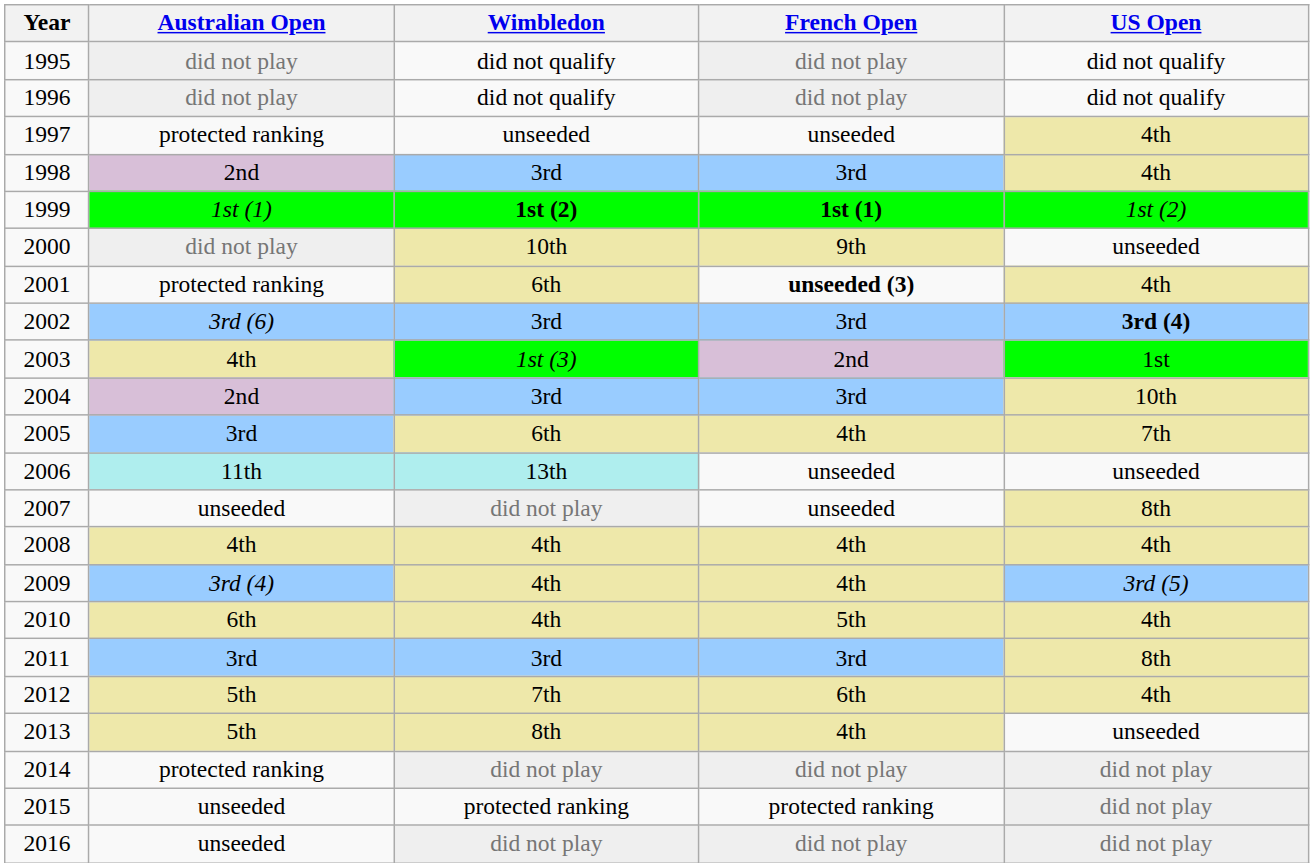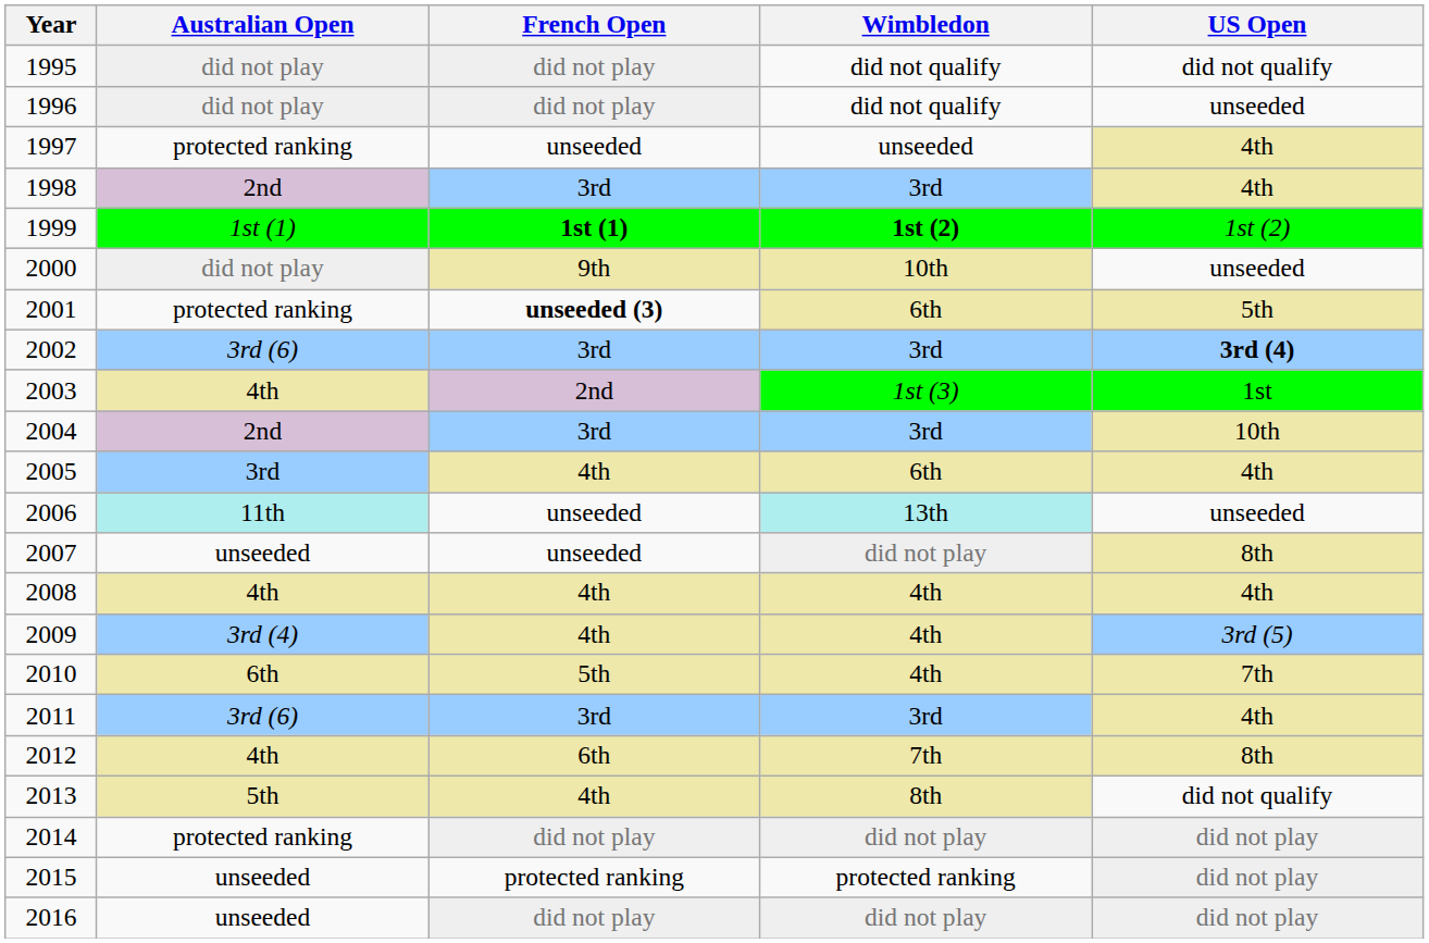columns swapped: French Open <-> Wimbledon
1996 | US Open: did not qualify -> unseeded
2001 | US Open: 4th -> 5th
2005 | US Open: 7th -> 4th
2010 | US Open: 4th -> 7th
2011 | Australian Open: 3rd -> 3rd (6)
2011 | US Open: 8th -> 4th
2012 | Australian Open: 5th -> 4th
2012 | US Open: 4th -> 8th
2013 | US Open: unseeded -> did not qualify
